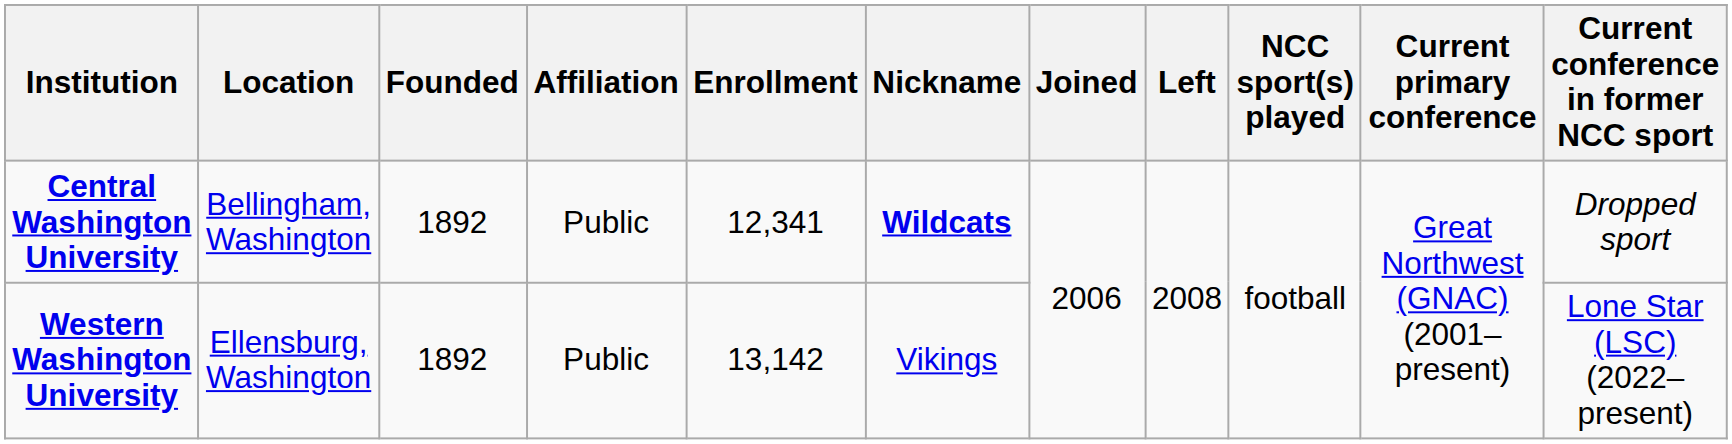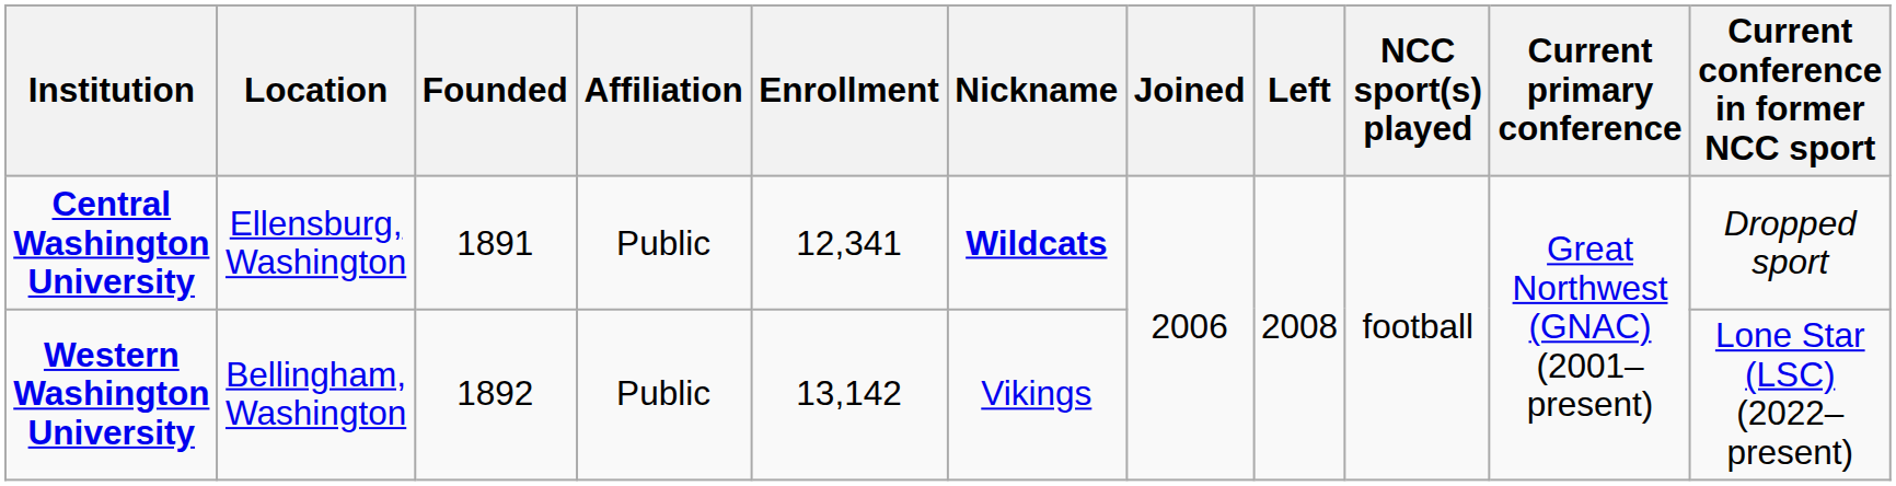Central Washington University | Location: Bellingham, Washington -> Ellensburg, Washington
Central Washington University | Founded: 1892 -> 1891
Western Washington University | Location: Ellensburg, Washington -> Bellingham, Washington
